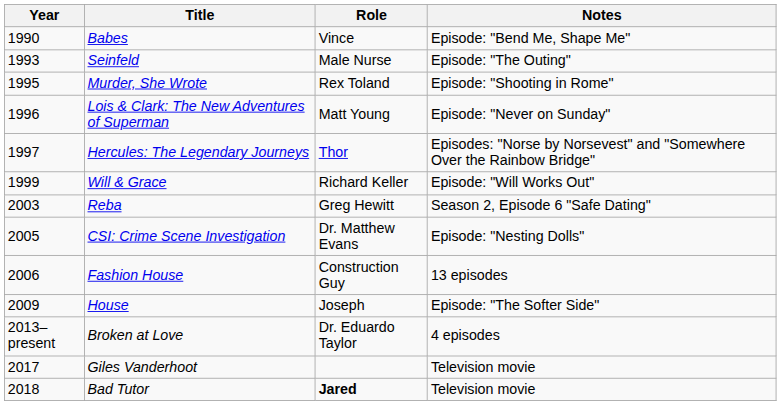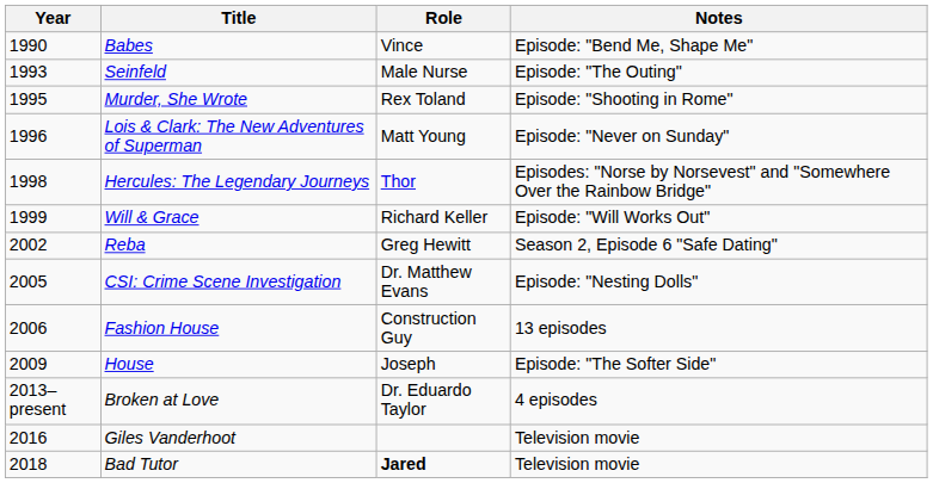Hercules: The Legendary Journeys | Year: 1997 -> 1998
Reba | Year: 2003 -> 2002
Giles Vanderhoot | Year: 2017 -> 2016
